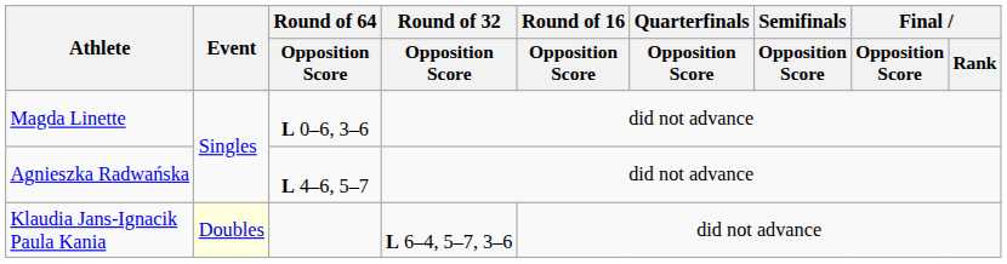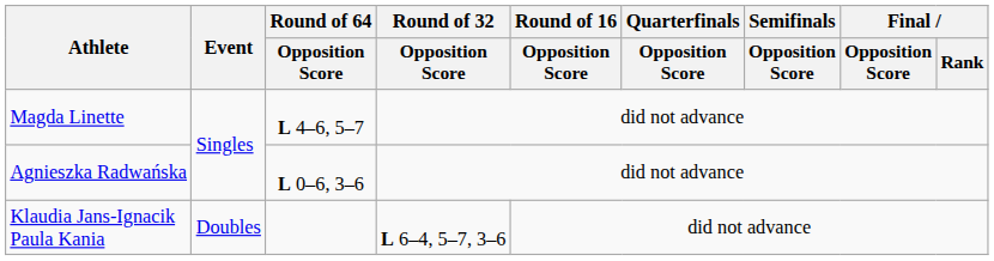Magda Linette | Round of 64 / Opposition Score: L 0–6, 3–6 -> L 4–6, 5–7
Agnieszka Radwańska | Round of 64 / Opposition Score: L 4–6, 5–7 -> L 0–6, 3–6
Klaudia Jans-Ignacik Paula Kania | Event: lightyellow background -> no background
